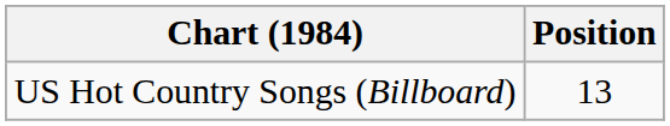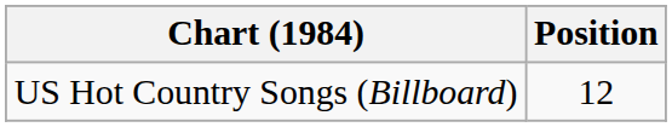US Hot Country Songs (Billboard) | Position: 13 -> 12
